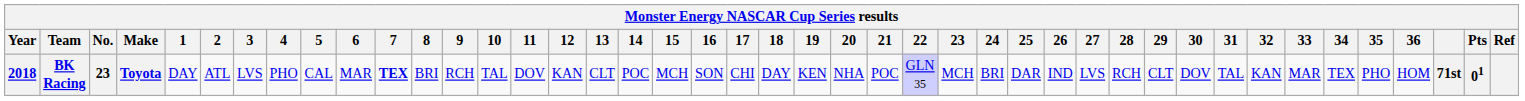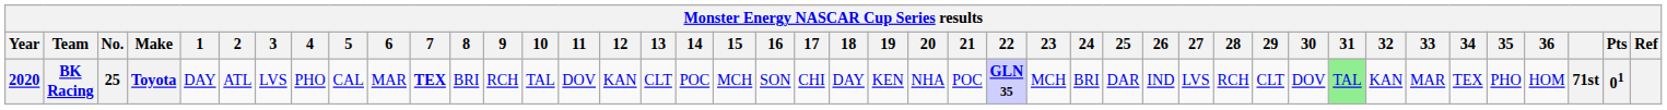BK Racing | Year: 2018 -> 2020
BK Racing | No.: 23 -> 25
BK Racing | 22: normal -> bold
BK Racing | 31: no background -> lightgreen background
